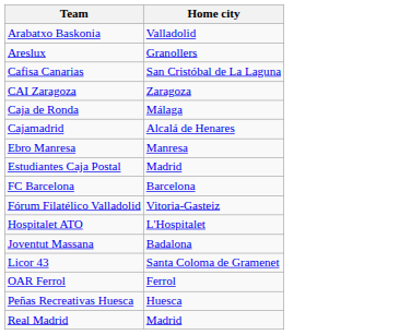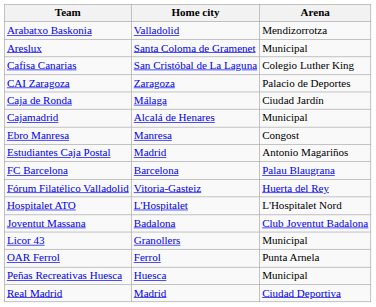+ column: Arena | Mendizorrotza | Municipal | Colegio Luther King | Palacio de Deportes | Ciudad Jardín | Municipal | Congost | Antonio Magariños | Palau Blaugrana | Huerta del Rey | L'Hospitalet Nord | Club Joventut Badalona | Municipal | Punta Arnela | Municipal | Ciudad Deportiva
Areslux | Home city: Granollers -> Santa Coloma de Gramenet
Licor 43 | Home city: Santa Coloma de Gramenet -> Granollers
